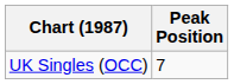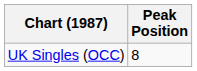UK Singles (OCC) | Peak Position: 7 -> 8
